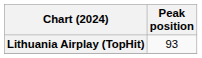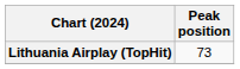Lithuania Airplay (TopHit) | Peak position: 93 -> 73
